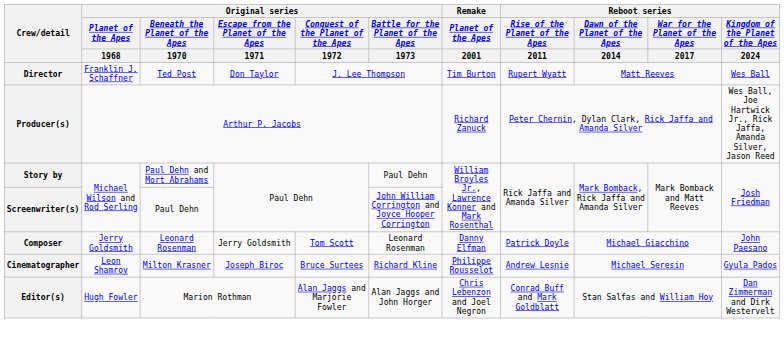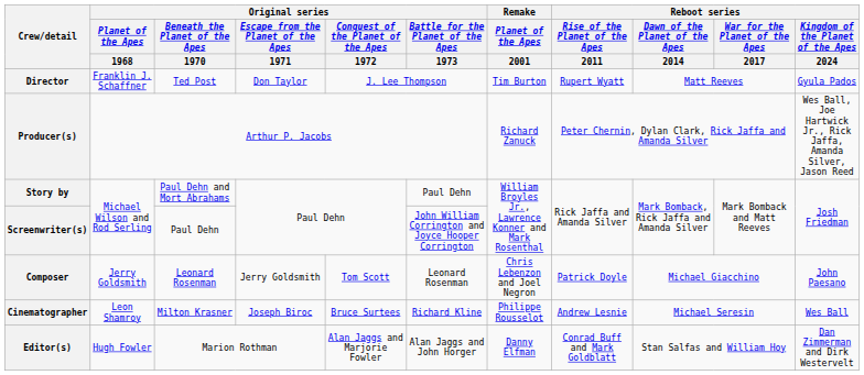Director | Reboot series / Kingdom of the Planet of the Apes / 2024: Wes Ball -> Gyula Pados
Composer | Remake / Planet of the Apes / 2001: Danny Elfman -> Chris Lebenzon and Joel Negron
Cinematographer | Reboot series / Kingdom of the Planet of the Apes / 2024: Gyula Pados -> Wes Ball
Editor(s) | Remake / Planet of the Apes / 2001: Chris Lebenzon and Joel Negron -> Danny Elfman
